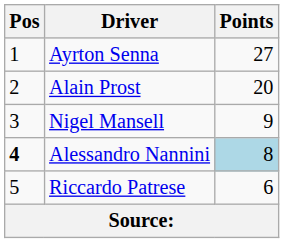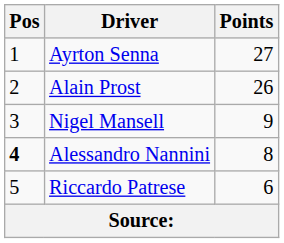Alain Prost | Points: 20 -> 26
Alessandro Nannini | Points: lightblue background -> no background
